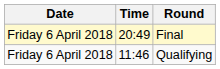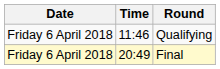rows swapped: Qualifying <-> Final
